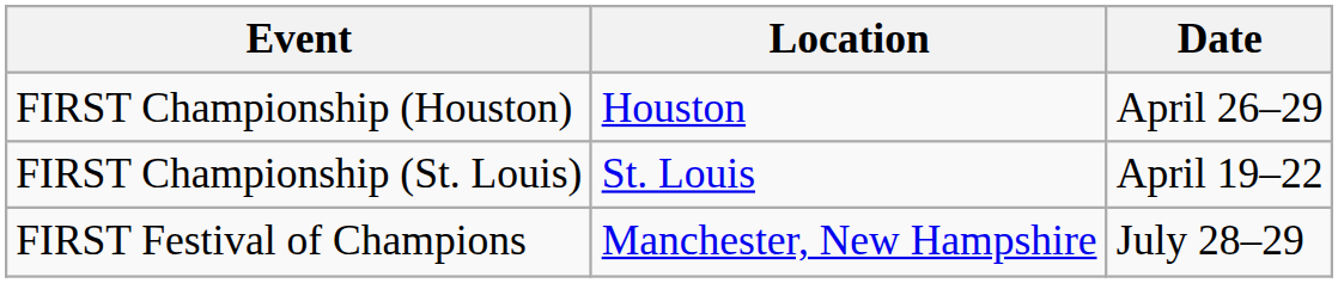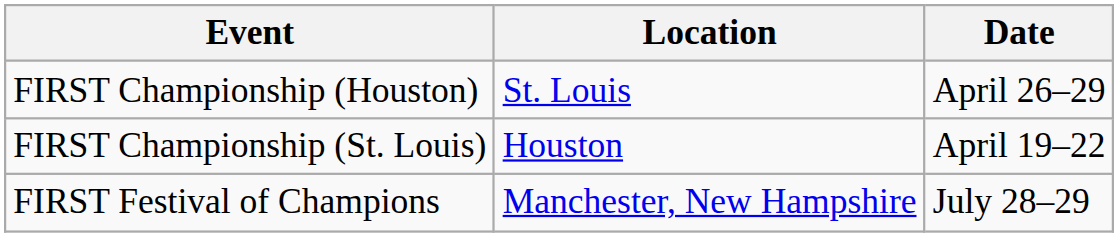FIRST Championship (Houston) | Location: Houston -> St. Louis
FIRST Championship (St. Louis) | Location: St. Louis -> Houston
